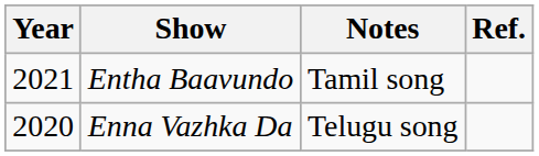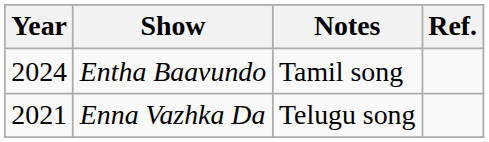Entha Baavundo | Year: 2021 -> 2024
Enna Vazhka Da | Year: 2020 -> 2021
